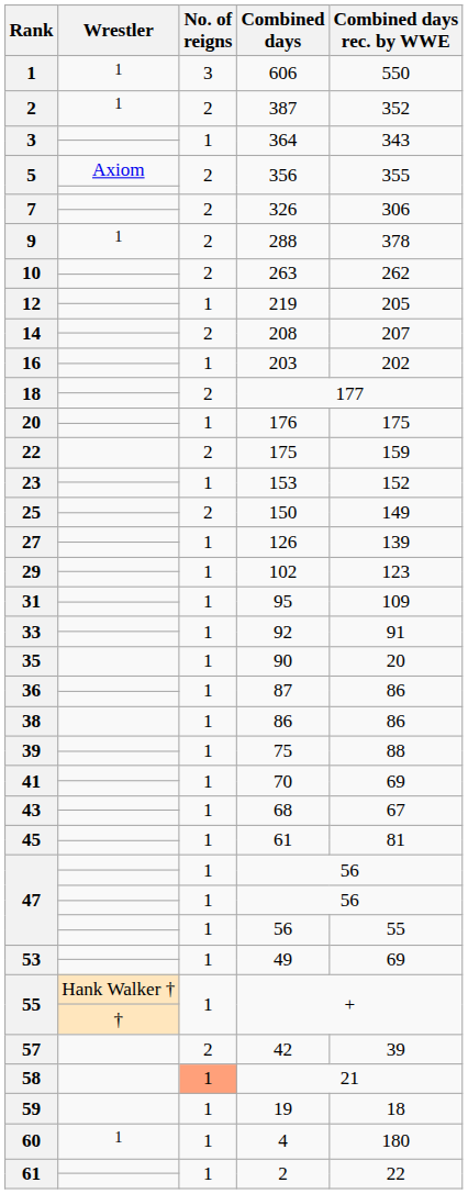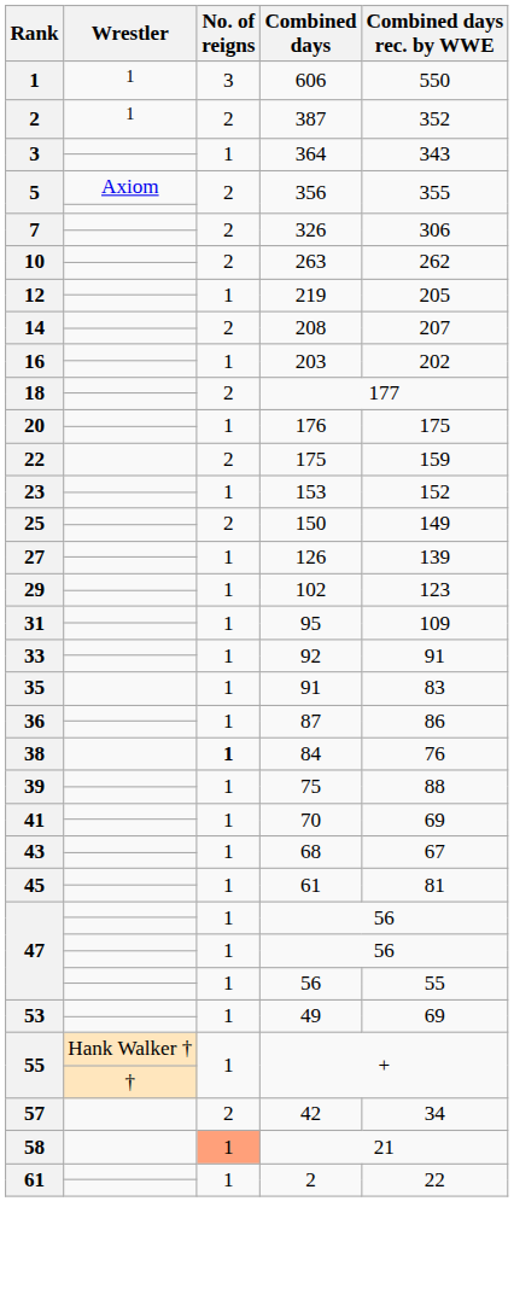- row: 9 | 1 | 2 | 288 | 378
35 | Combined days: 90 -> 91
35 | Combined days rec. by WWE: 20 -> 83
38 | No. of reigns: normal -> bold
38 | Combined days: 86 -> 84
38 | Combined days rec. by WWE: 86 -> 76
57 | Combined days rec. by WWE: 39 -> 34
- row: 59 | 1 | 19 | 18
- row: 60 | 1 | 1 | 4 | 180
